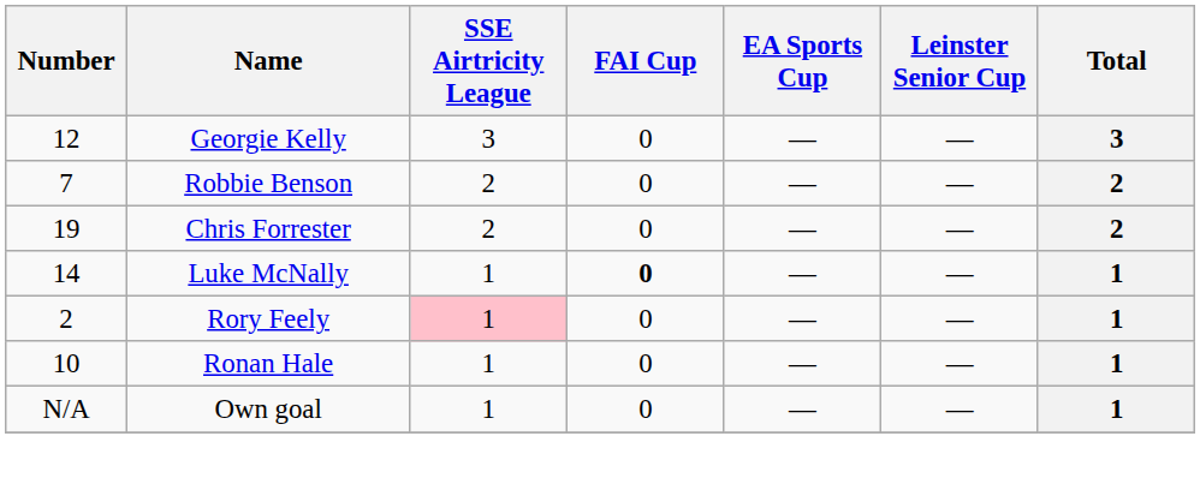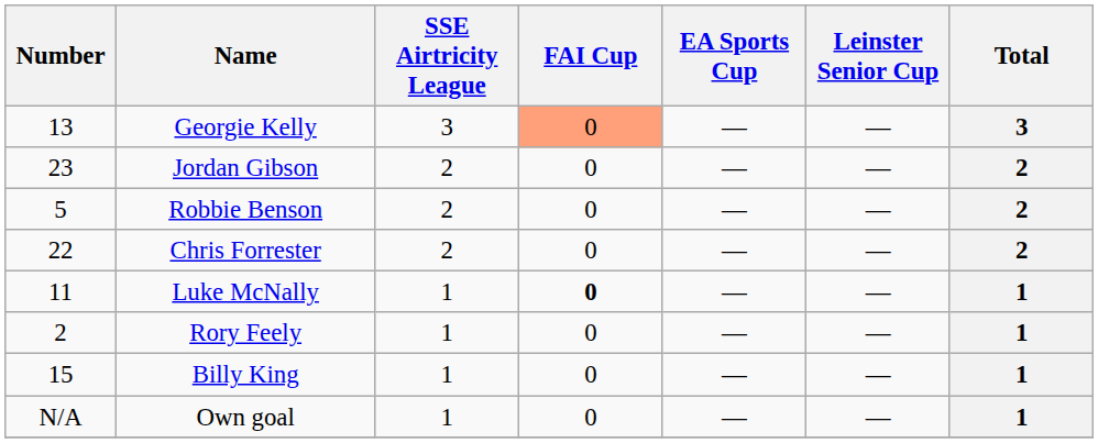Georgie Kelly | Number: 12 -> 13
Georgie Kelly | FAI Cup: no background -> lightsalmon background
+ row: 23 | Jordan Gibson | 2 | 0 | — | — | 2
Robbie Benson | Number: 7 -> 5
Chris Forrester | Number: 19 -> 22
Luke McNally | Number: 14 -> 11
Rory Feely | SSE Airtricity League: pink background -> no background
+ row: 15 | Billy King | 1 | 0 | — | — | 1
- row: 10 | Ronan Hale | 1 | 0 | — | — | 1
